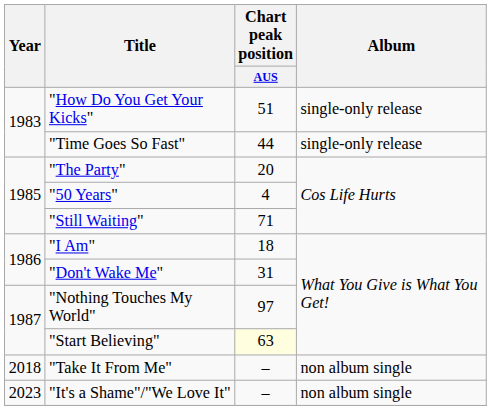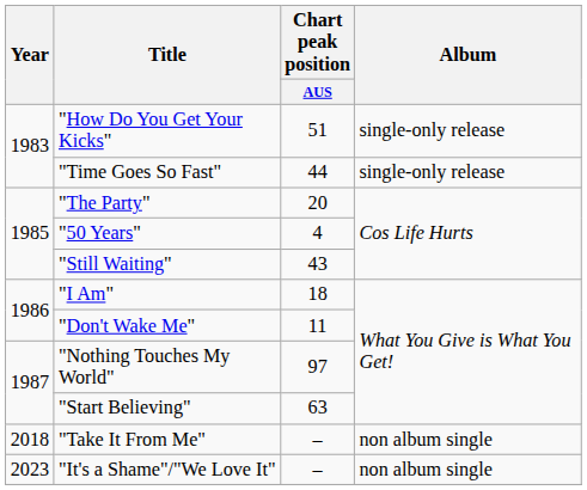"Still Waiting" | Chart peak position / AUS: 71 -> 43
"Don't Wake Me" | Chart peak position / AUS: 31 -> 11
"Start Believing" | Chart peak position / AUS: lightyellow background -> no background
